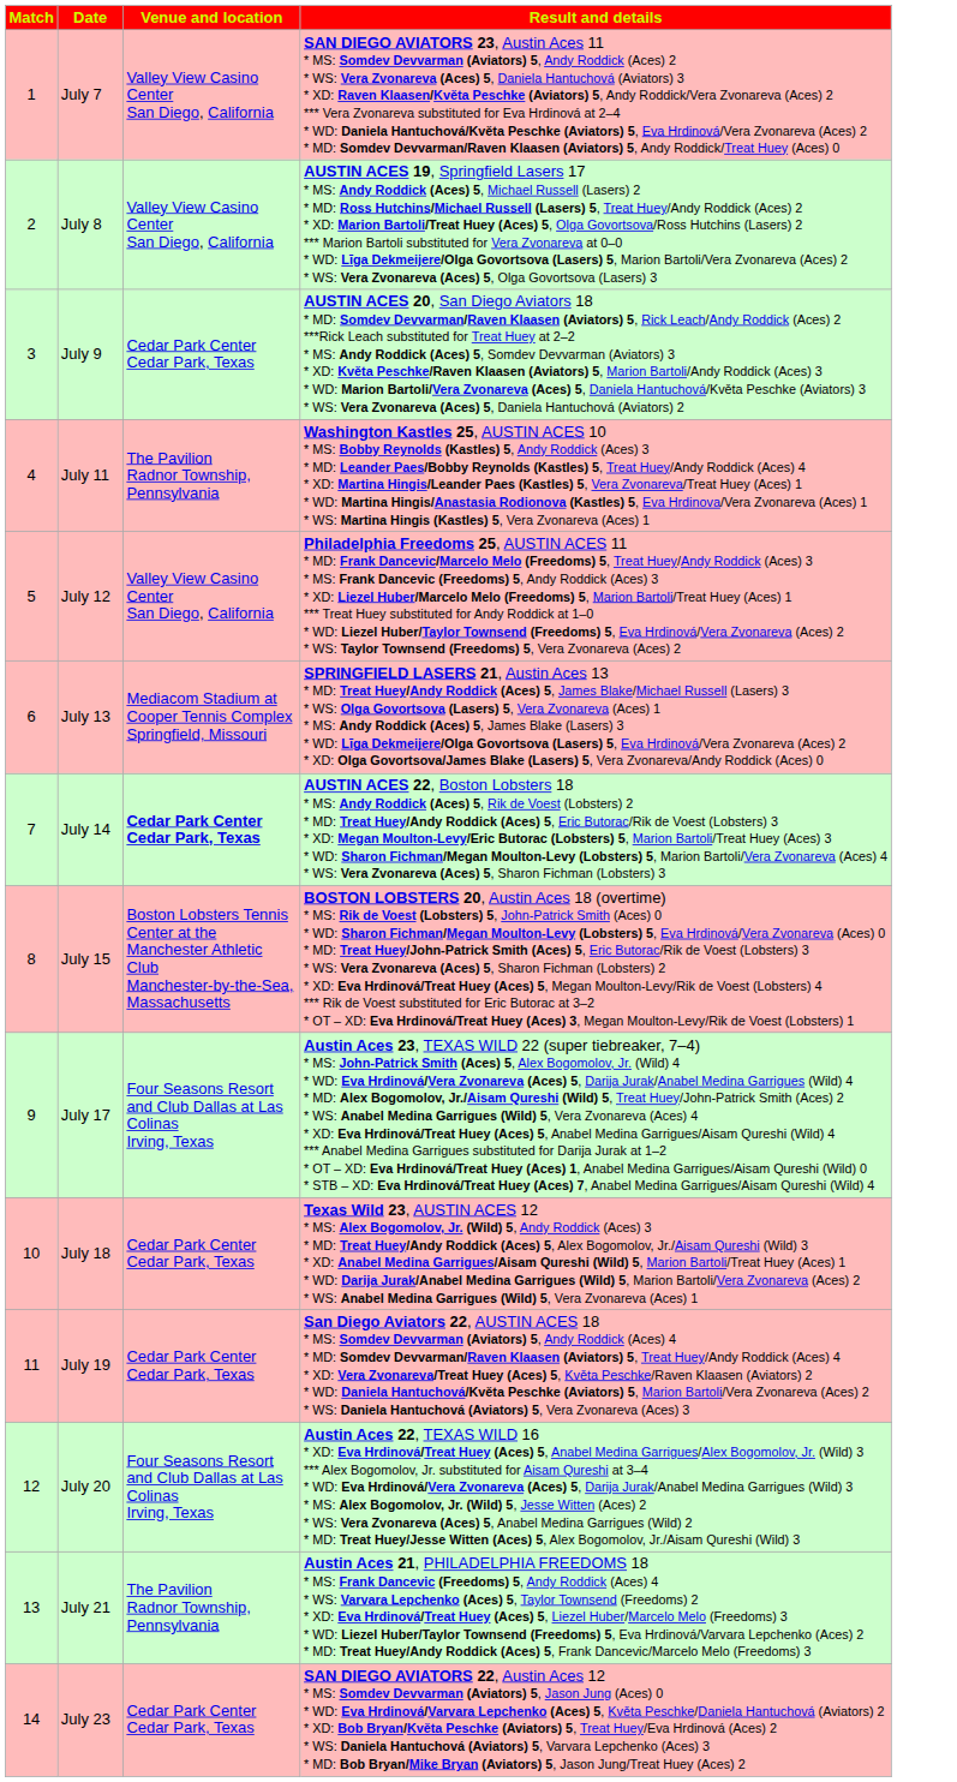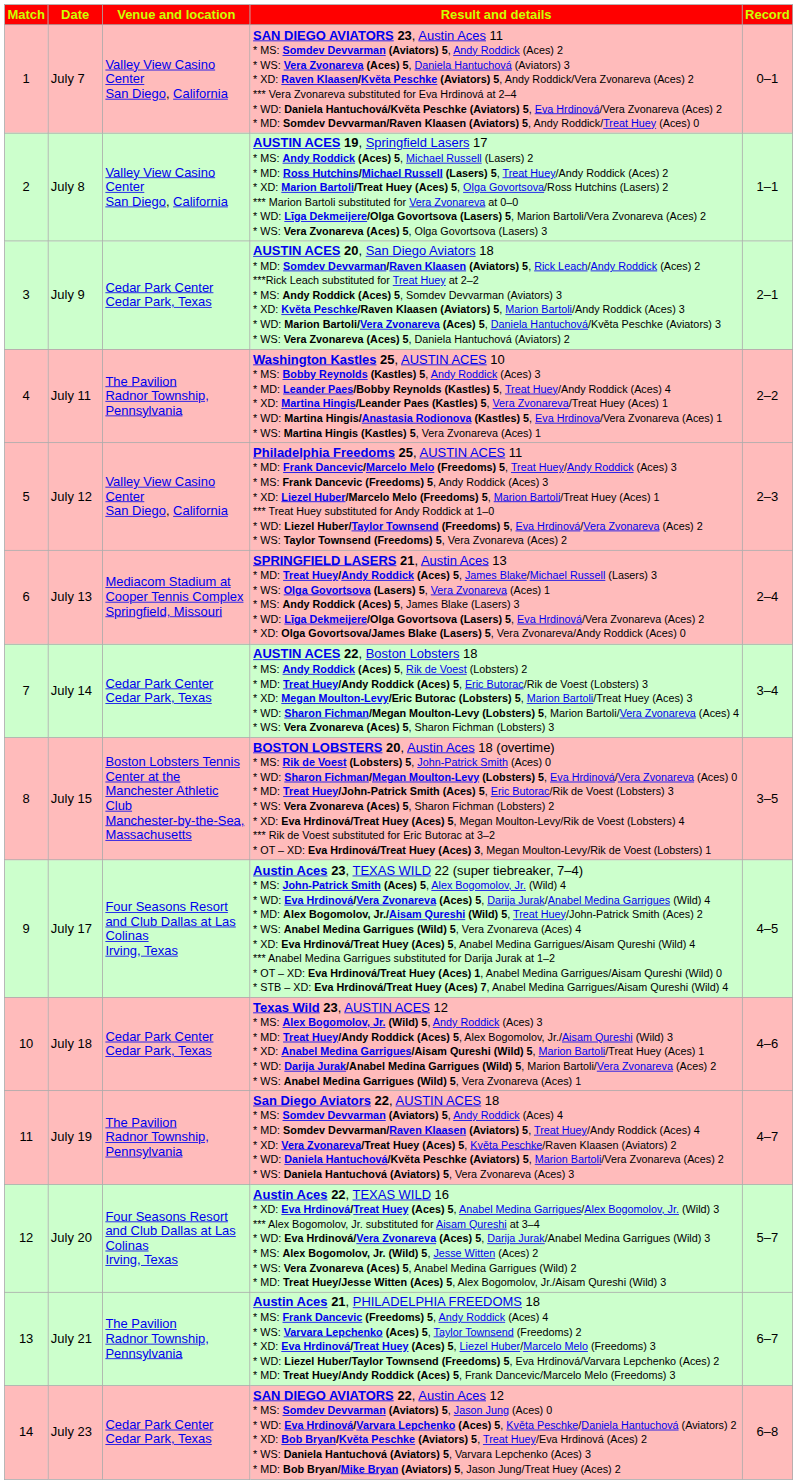+ column: Record | 0–1 | 1–1 | 2–1 | 2–2 | 2–3 | 2–4 | 3–4 | 3–5 | 4–5 | 4–6 | 4–7 | 5–7 | 6–7 | 6–8
July 14 | Venue and location: bold -> normal
July 19 | Venue and location: Cedar Park Center Cedar Park, Texas -> The Pavilion Radnor Township, Pennsylvania
